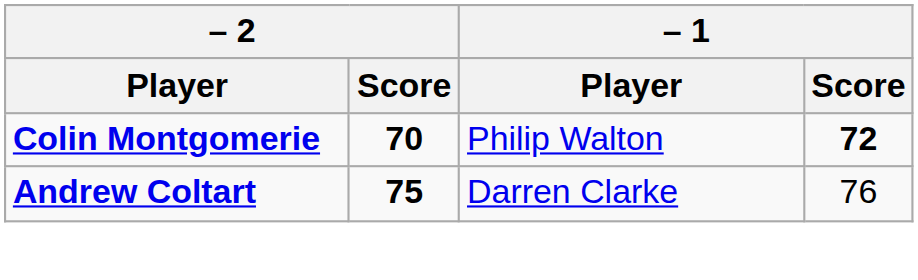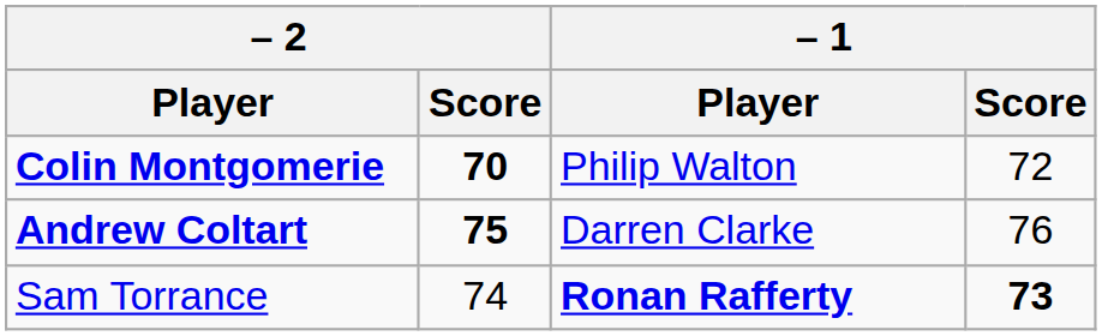Colin Montgomerie | – 1 / Score: bold -> normal
+ row: Sam Torrance | 74 | Ronan Rafferty | 73
